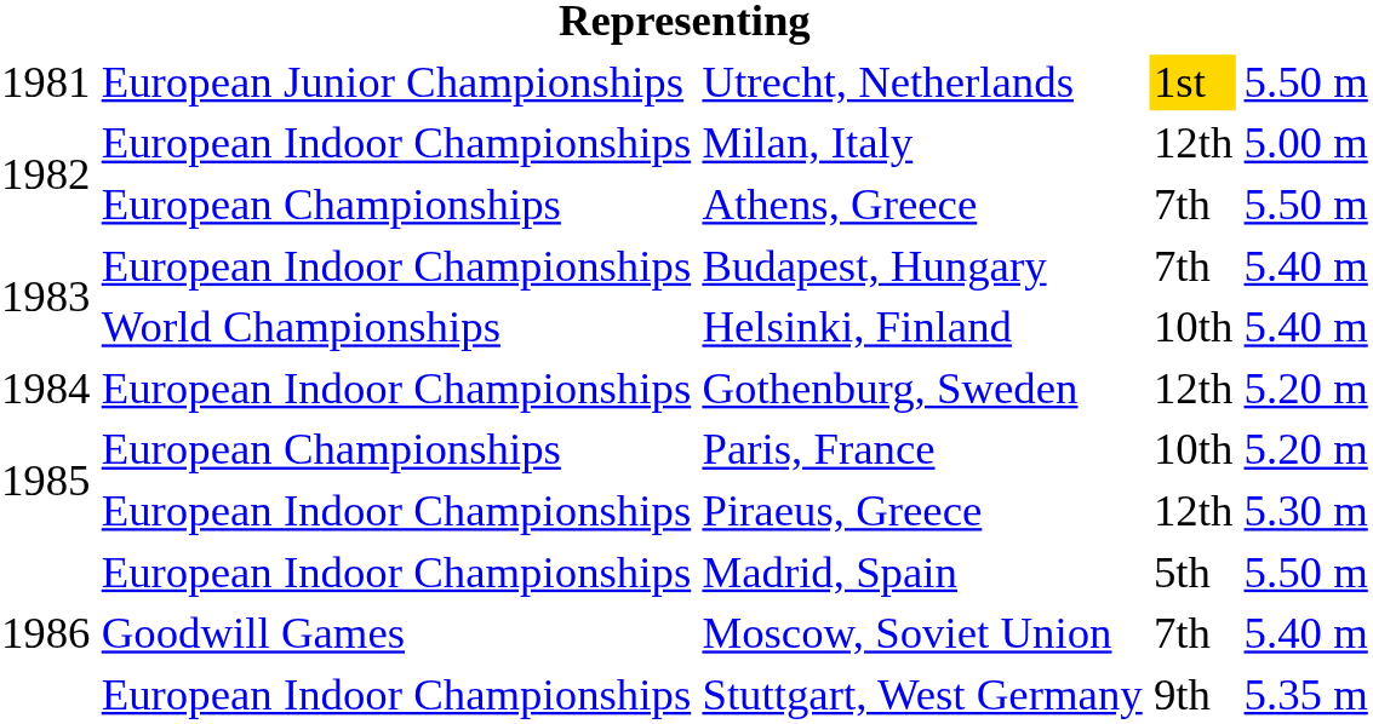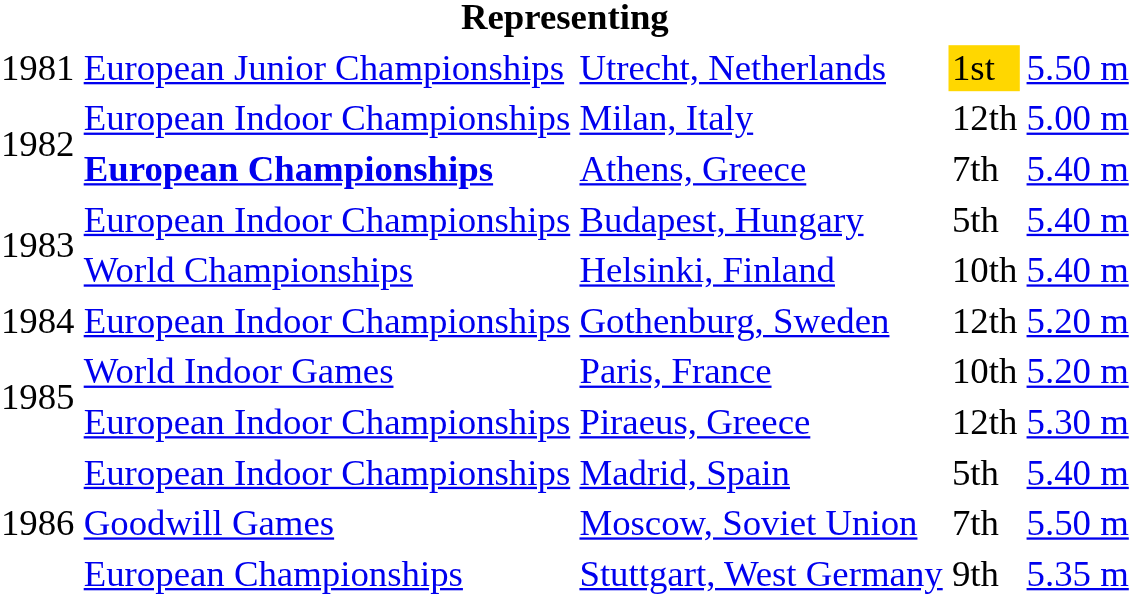Athens, Greece | column 2: normal -> bold
Athens, Greece | column 5: 5.50 m -> 5.40 m
Budapest, Hungary | column 4: 7th -> 5th
Paris, France | column 2: European Championships -> World Indoor Games
Madrid, Spain | column 5: 5.50 m -> 5.40 m
Moscow, Soviet Union | column 5: 5.40 m -> 5.50 m
Stuttgart, West Germany | column 2: European Indoor Championships -> European Championships
